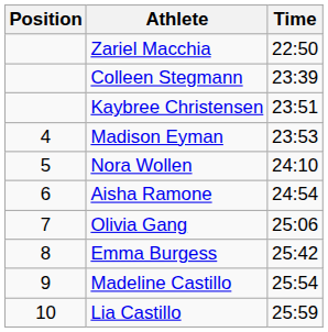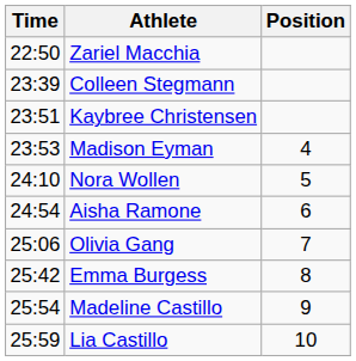columns swapped: Position <-> Time
